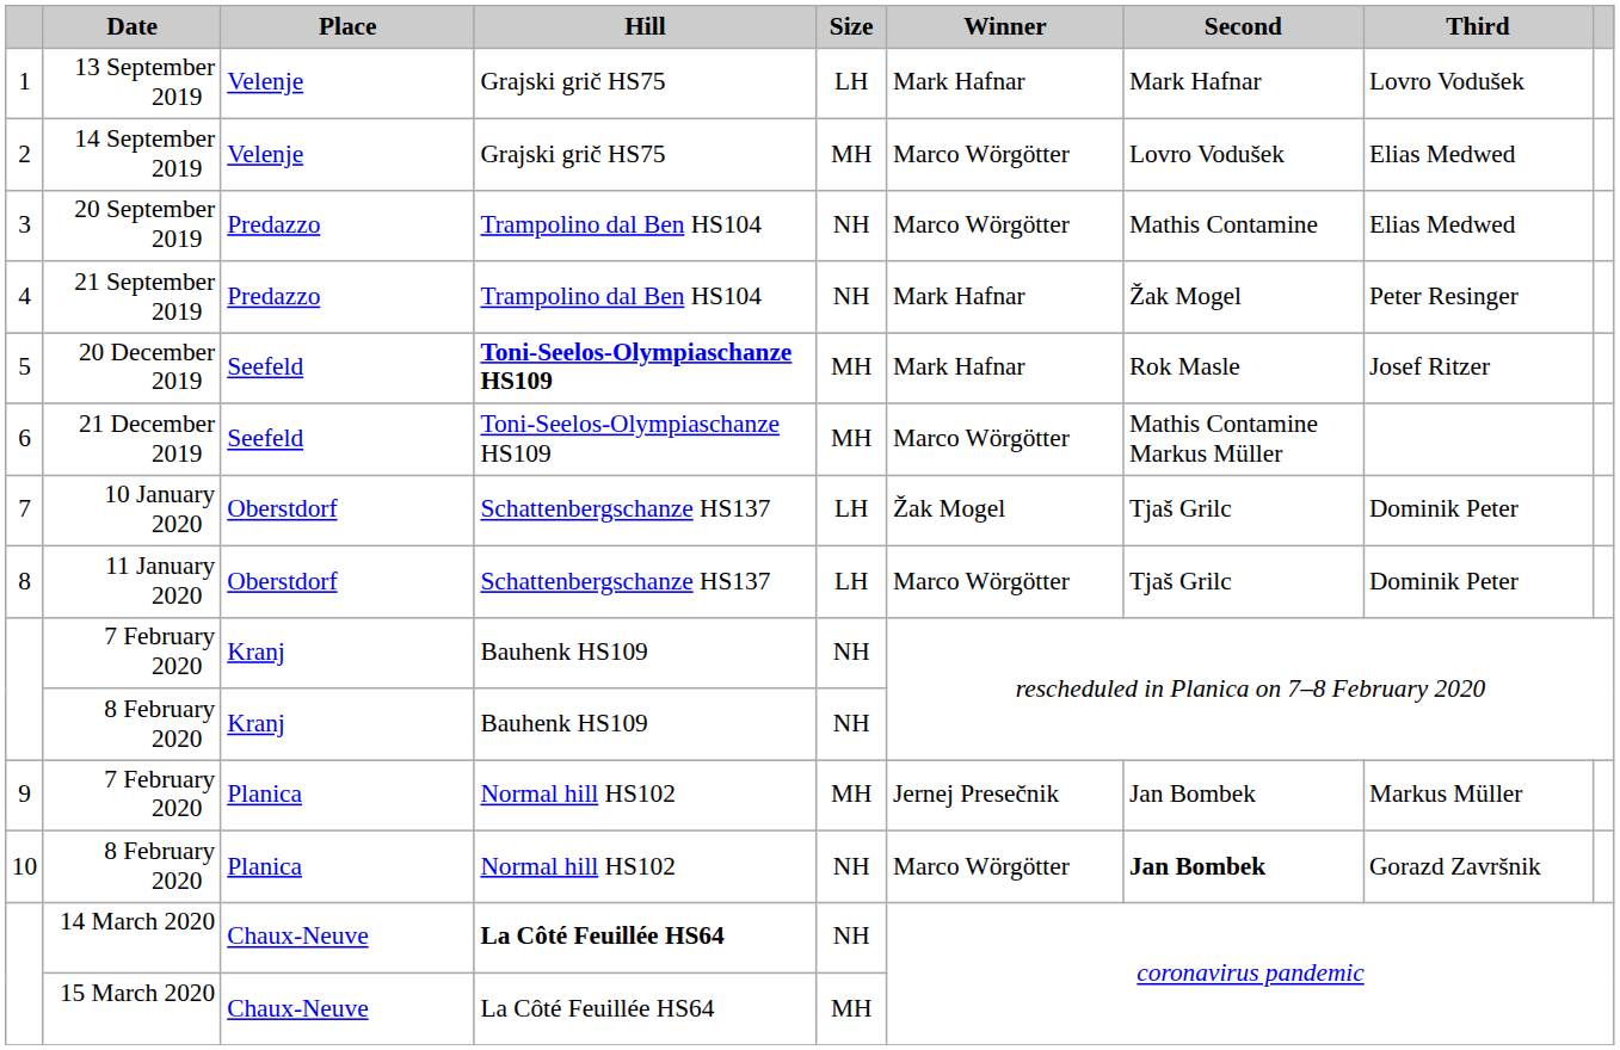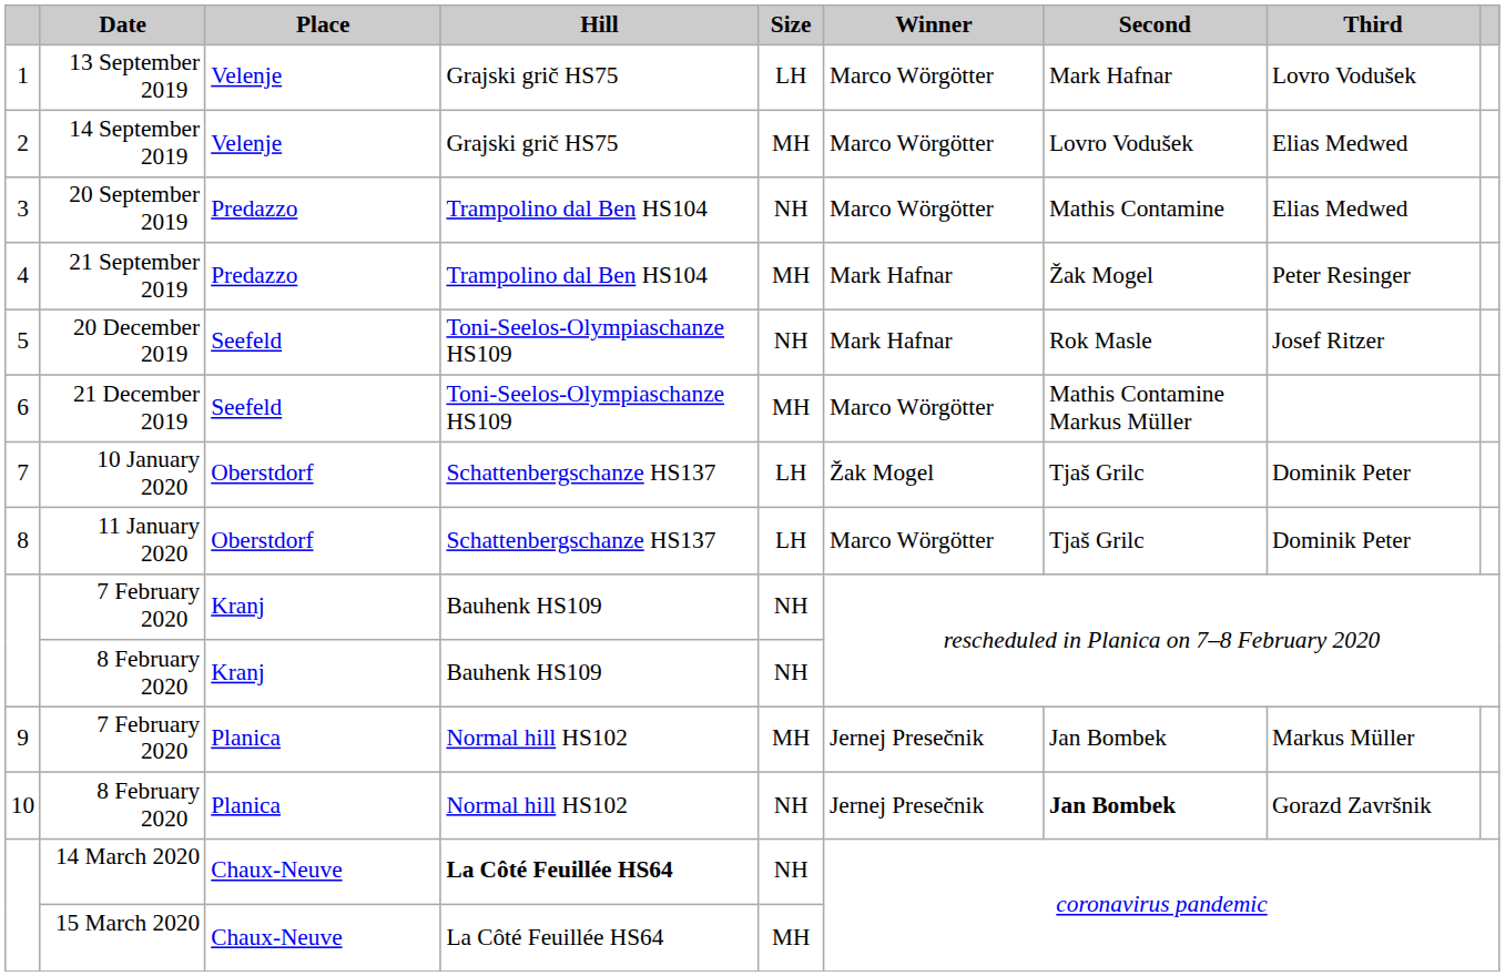13 September 2019 | Winner: Mark Hafnar -> Marco Wörgötter
21 September 2019 | Size: NH -> MH
20 December 2019 | Hill: bold -> normal
20 December 2019 | Size: MH -> NH
10 / 8 February 2020 | Winner: Marco Wörgötter -> Jernej Presečnik
